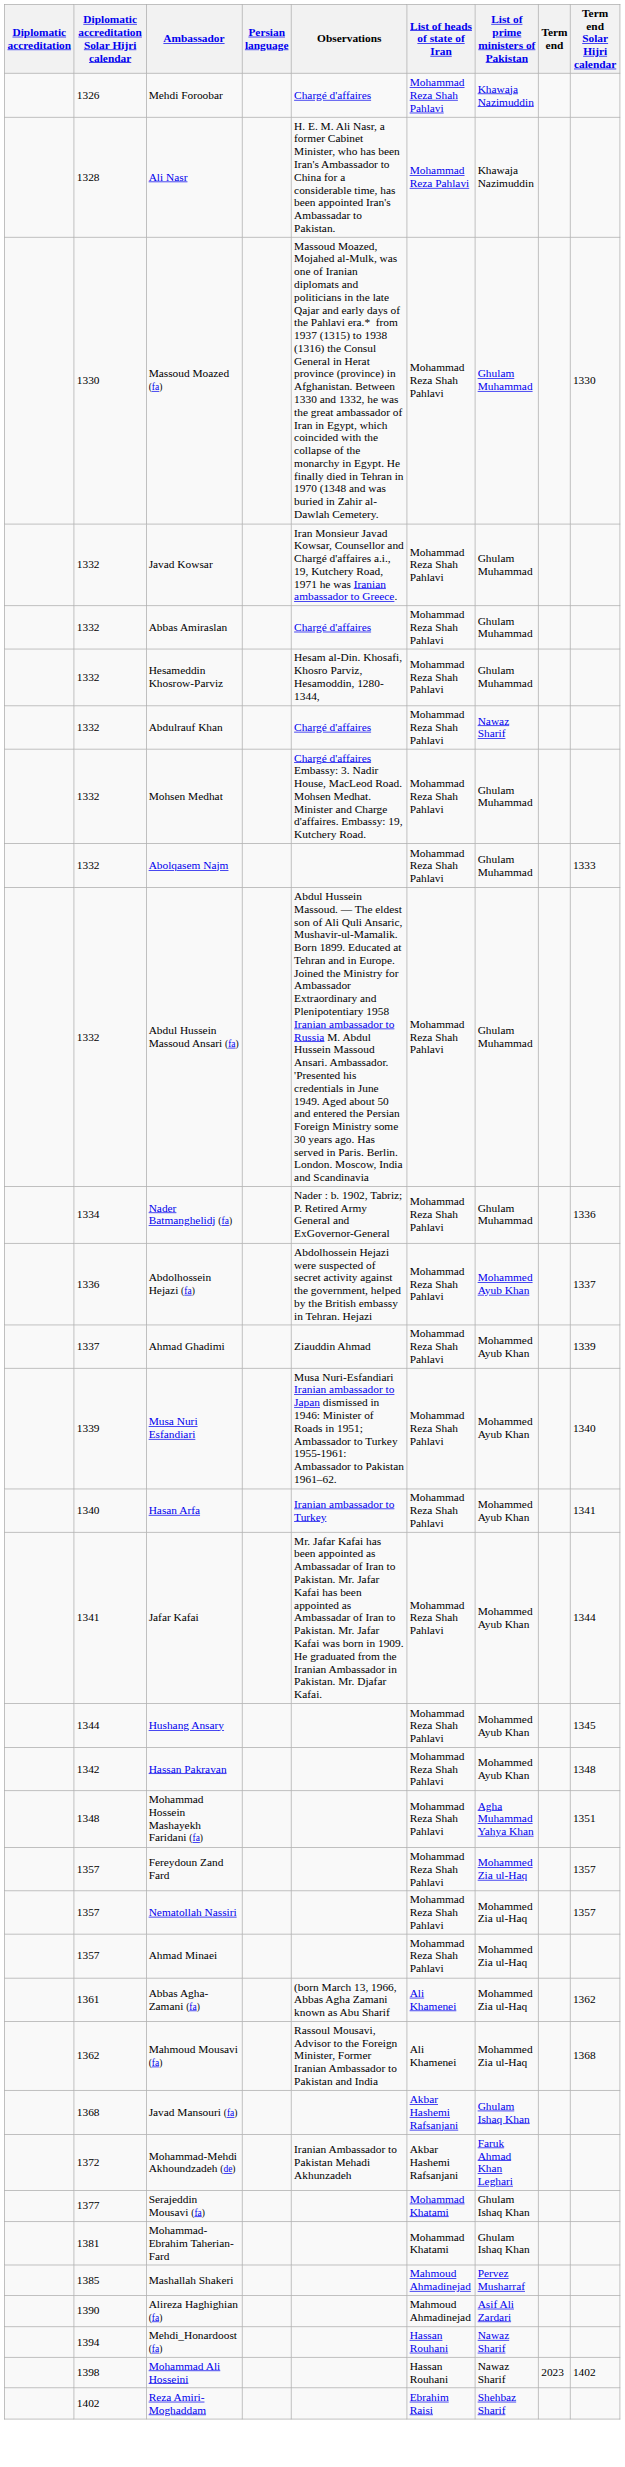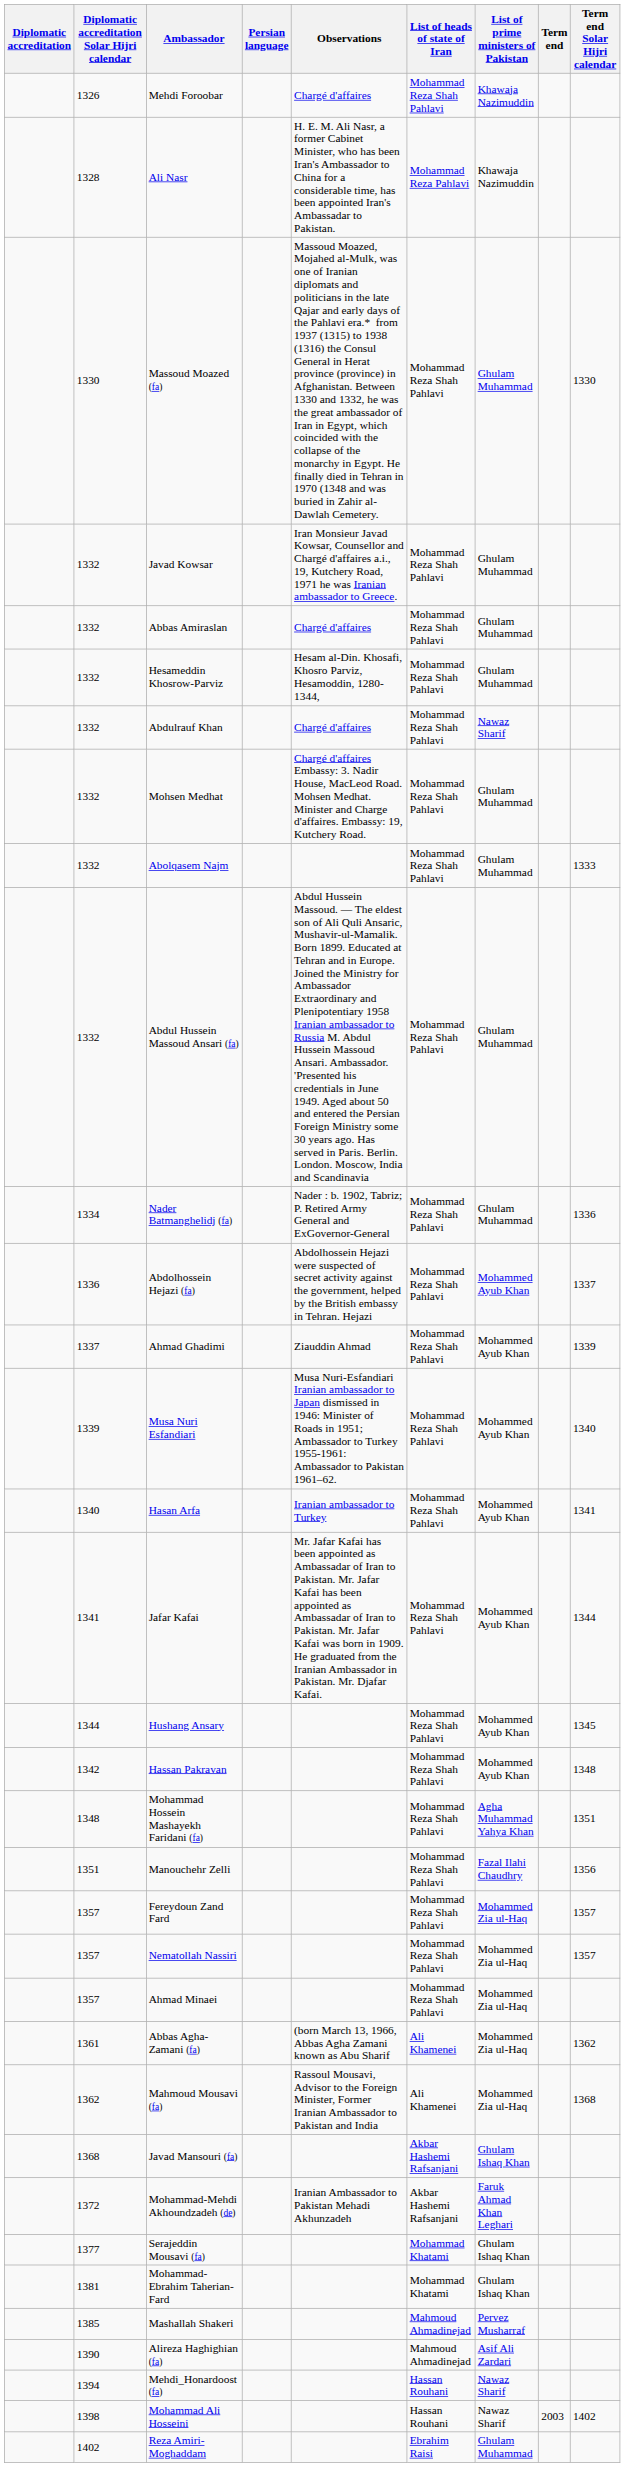+ row: 1351 | Manouchehr Zelli | Mohammad Reza Shah Pahlavi | Fazal Ilahi Chaudhry | 1356
Mohammad Ali Hosseini | Term end: 2023 -> 2003
Reza Amiri-Moghaddam | List of prime ministers of Pakistan: Shehbaz Sharif -> Ghulam Muhammad
